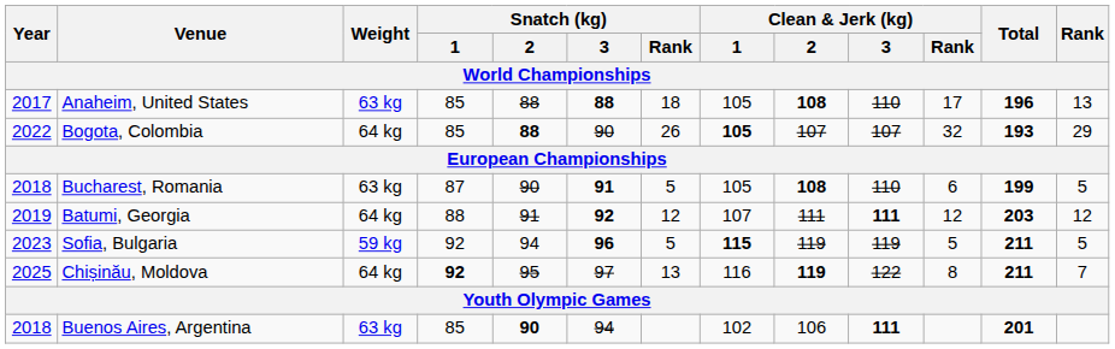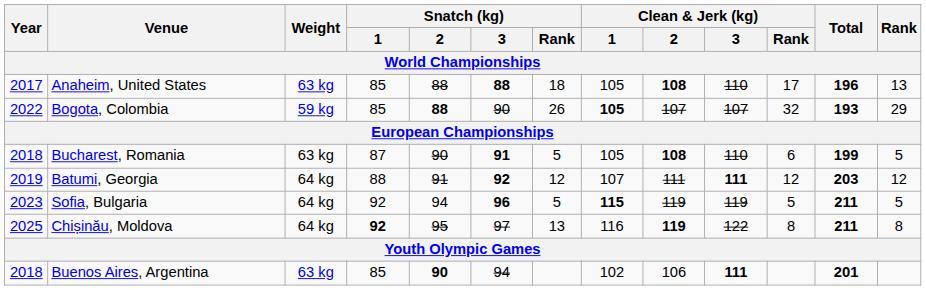Bogota, Colombia | Weight: 64 kg -> 59 kg
Sofia, Bulgaria | Weight: 59 kg -> 64 kg
Chișinău, Moldova | Rank: 7 -> 8
